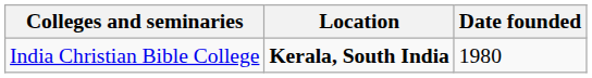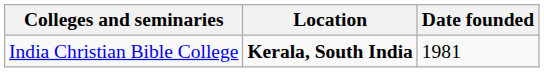India Christian Bible College | Date founded: 1980 -> 1981
